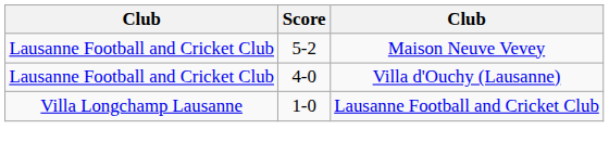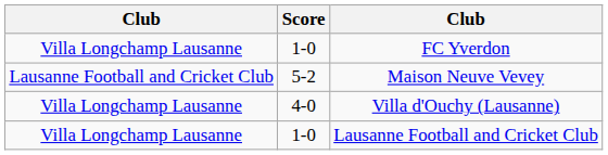+ row: Villa Longchamp Lausanne | 1-0 | FC Yverdon
Villa d'Ouchy (Lausanne) | column 1: Lausanne Football and Cricket Club -> Villa Longchamp Lausanne
